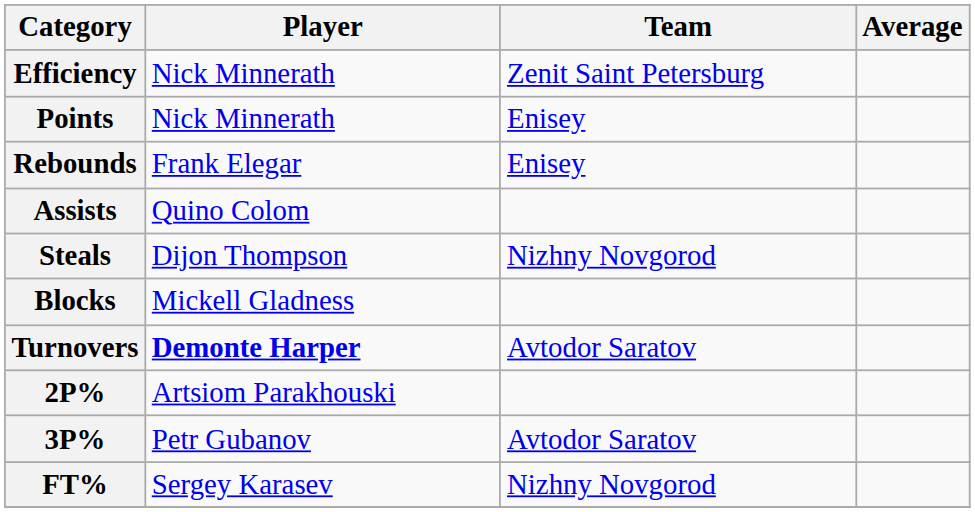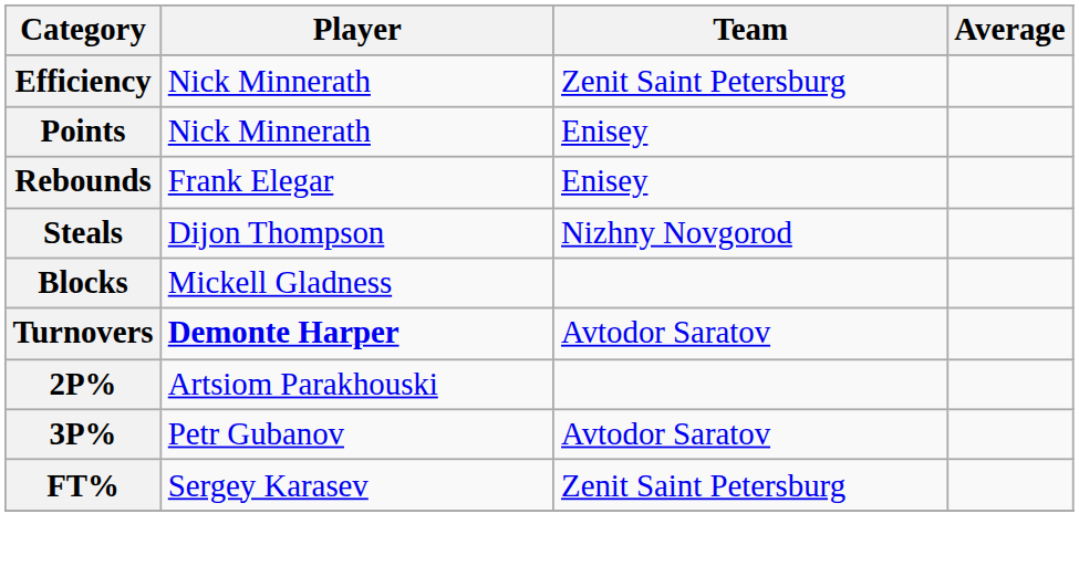- row: Assists | Quino Colom
FT% | Team: Nizhny Novgorod -> Zenit Saint Petersburg
